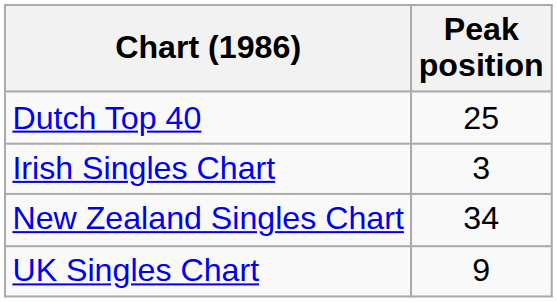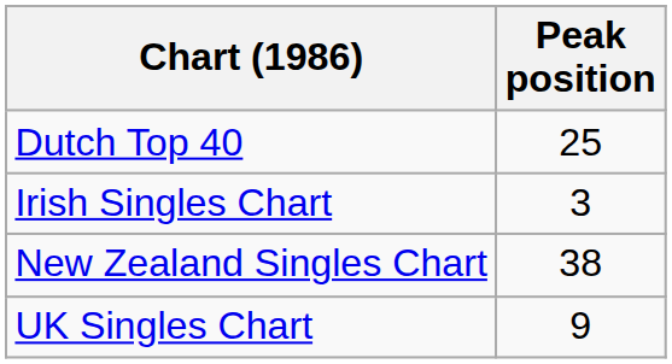New Zealand Singles Chart | Peak position: 34 -> 38
